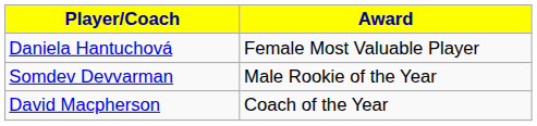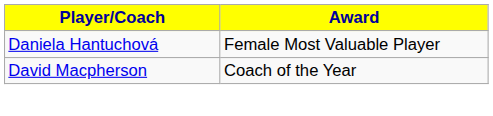- row: Somdev Devvarman | Male Rookie of the Year
